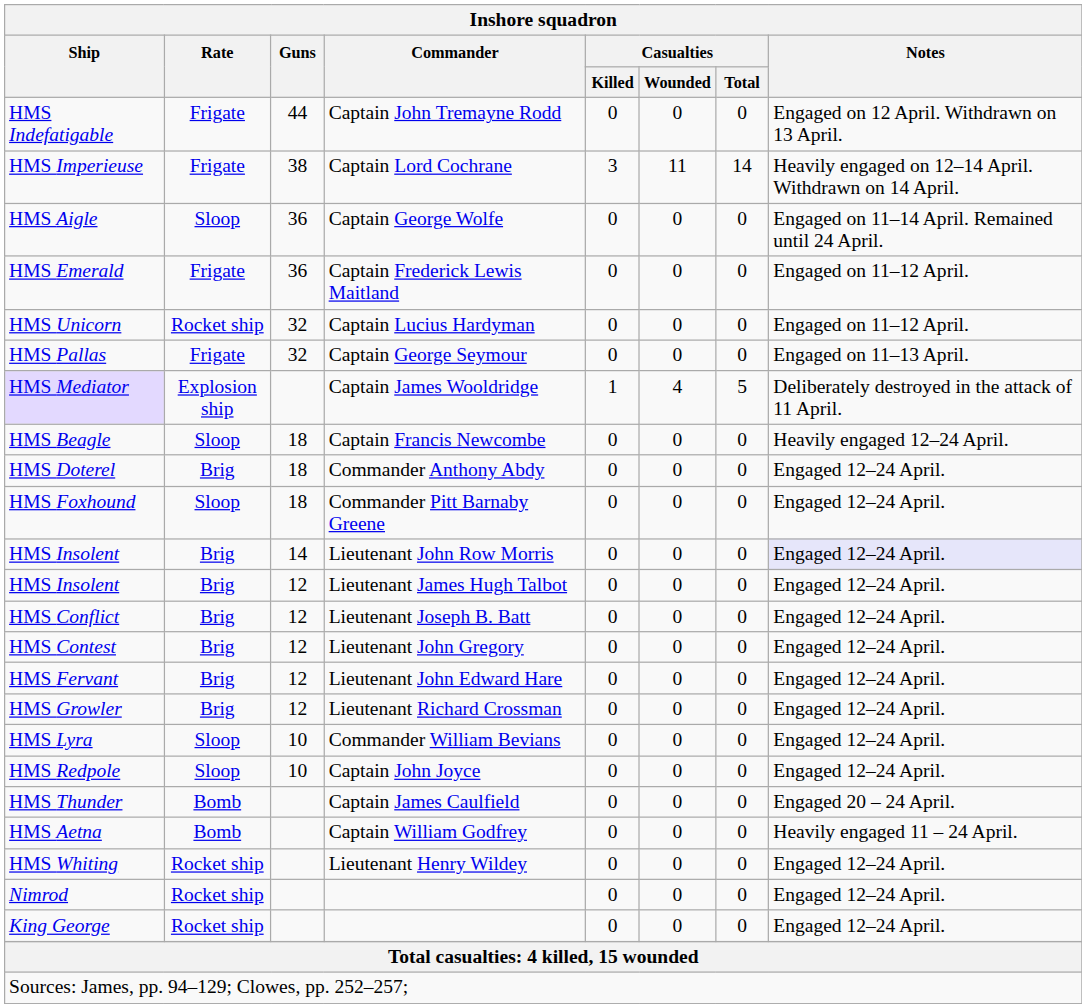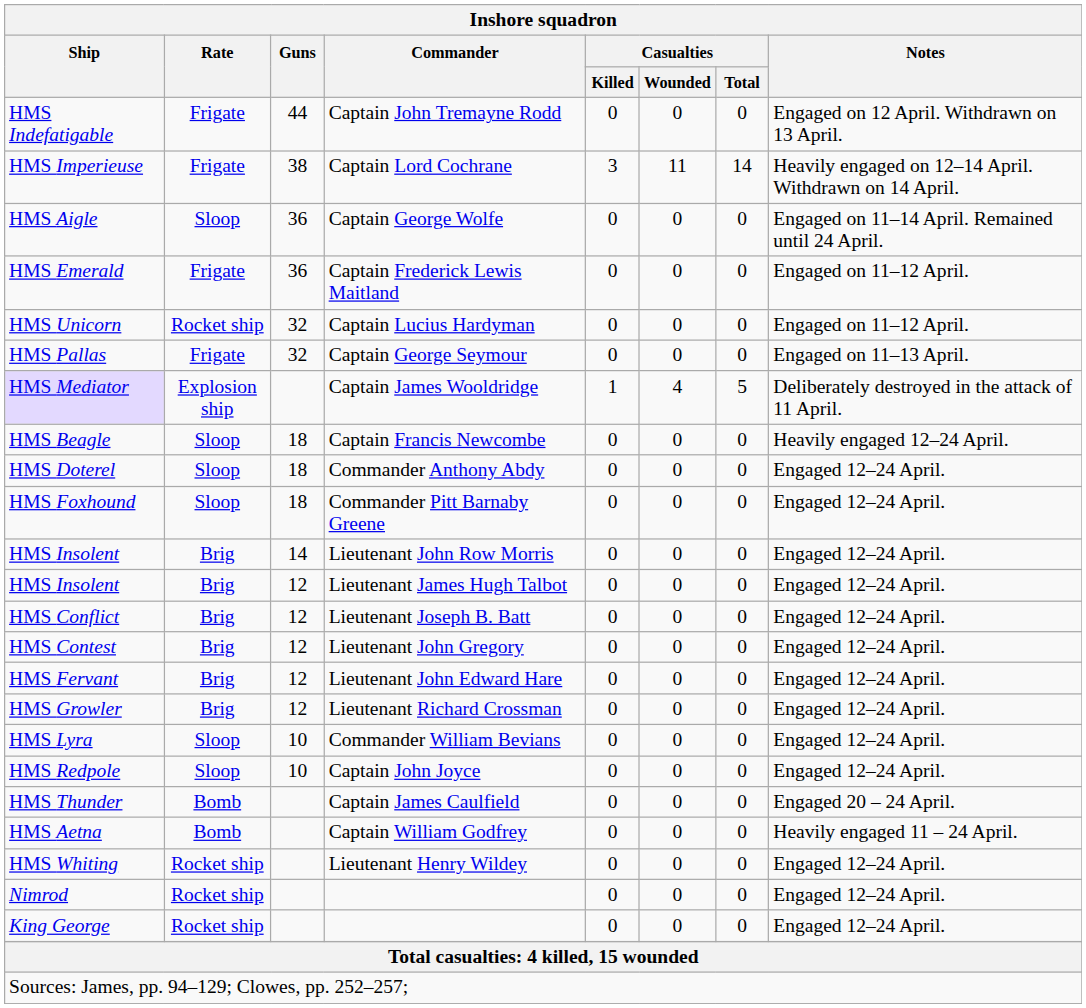HMS Doterel | Rate: Brig -> Sloop
HMS Insolent / Lieutenant John Row Morris | Notes: lavender background -> no background
